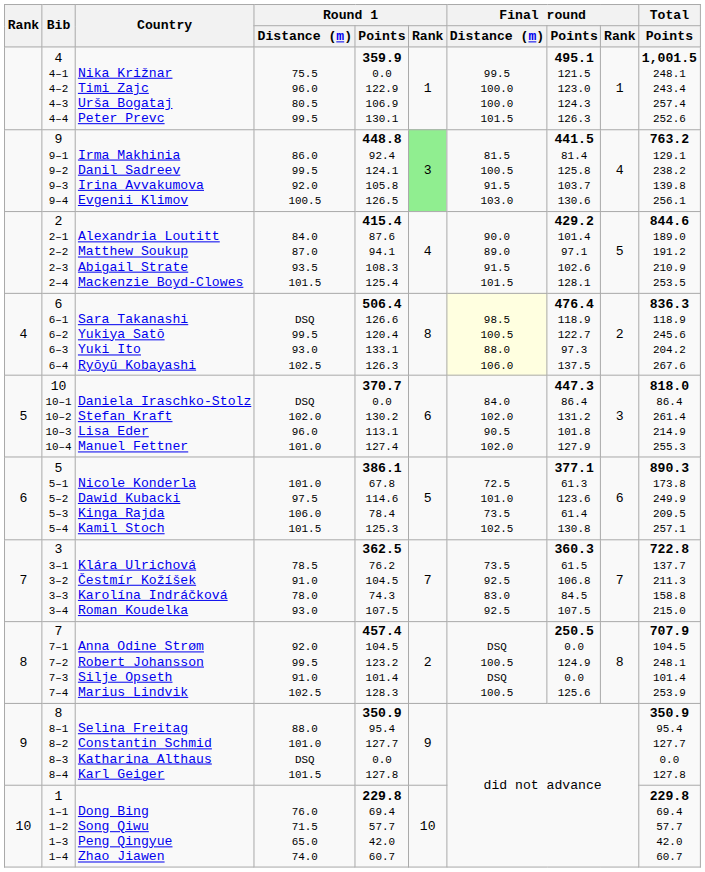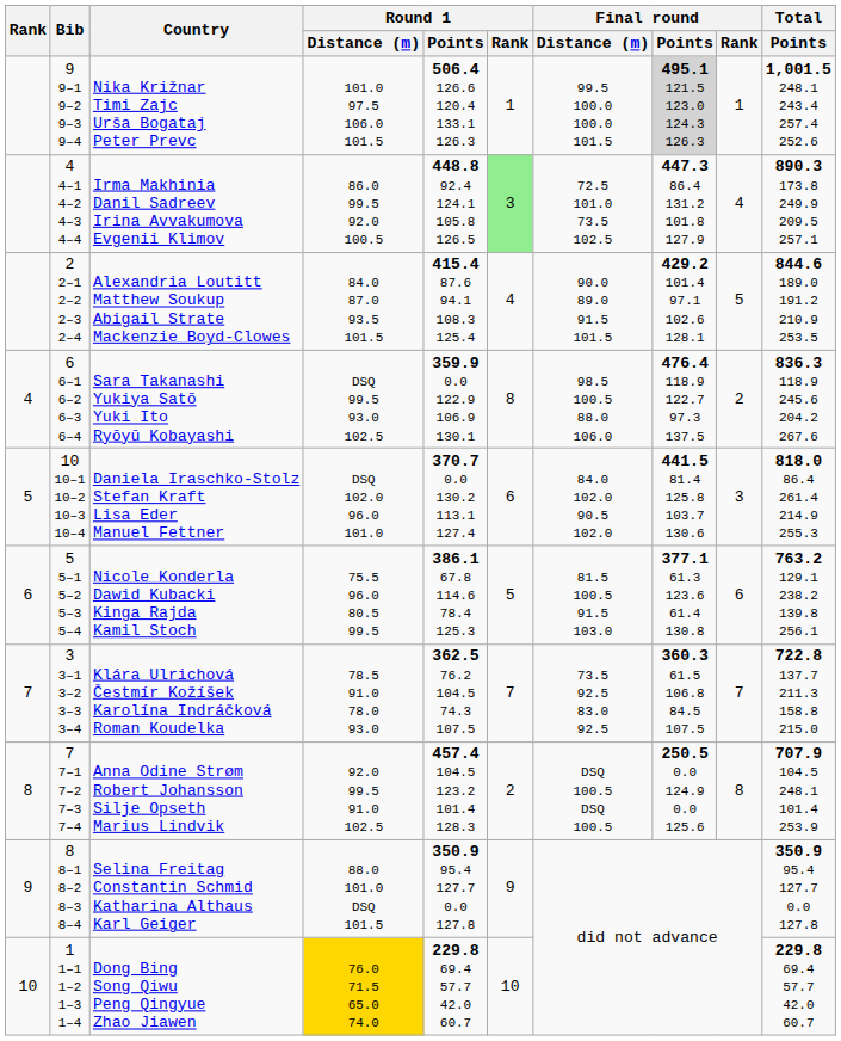Nika Križnar Timi Zajc Urša Bogataj Peter Prevc | Bib: 4 4–1 4–2 4–3 4–4 -> 9 9–1 9–2 9–3 9–4
Nika Križnar Timi Zajc Urša Bogataj Peter Prevc | Round 1 / Distance (m): 75.5 96.0 80.5 99.5 -> 101.0 97.5 106.0 101.5
Nika Križnar Timi Zajc Urša Bogataj Peter Prevc | Round 1 / Points: 359.9 0.0 122.9 106.9 130.1 -> 506.4 126.6 120.4 133.1 126.3
Nika Križnar Timi Zajc Urša Bogataj Peter Prevc | Final round / Points: no background -> lightgrey background
Irma Makhinia Danil Sadreev Irina Avvakumova Evgenii Klimov | Bib: 9 9–1 9–2 9–3 9–4 -> 4 4–1 4–2 4–3 4–4
Irma Makhinia Danil Sadreev Irina Avvakumova Evgenii Klimov | Final round / Distance (m): 81.5 100.5 91.5 103.0 -> 72.5 101.0 73.5 102.5
Irma Makhinia Danil Sadreev Irina Avvakumova Evgenii Klimov | Final round / Points: 441.5 81.4 125.8 103.7 130.6 -> 447.3 86.4 131.2 101.8 127.9
Irma Makhinia Danil Sadreev Irina Avvakumova Evgenii Klimov | Total / Points: 763.2 129.1 238.2 139.8 256.1 -> 890.3 173.8 249.9 209.5 257.1
Sara Takanashi Yukiya Satō Yuki Ito Ryōyū Kobayashi | Round 1 / Points: 506.4 126.6 120.4 133.1 126.3 -> 359.9 0.0 122.9 106.9 130.1
Sara Takanashi Yukiya Satō Yuki Ito Ryōyū Kobayashi | Final round / Distance (m): lightyellow background -> no background
Daniela Iraschko-Stolz Stefan Kraft Lisa Eder Manuel Fettner | Final round / Points: 447.3 86.4 131.2 101.8 127.9 -> 441.5 81.4 125.8 103.7 130.6
Nicole Konderla Dawid Kubacki Kinga Rajda Kamil Stoch | Round 1 / Distance (m): 101.0 97.5 106.0 101.5 -> 75.5 96.0 80.5 99.5
Nicole Konderla Dawid Kubacki Kinga Rajda Kamil Stoch | Final round / Distance (m): 72.5 101.0 73.5 102.5 -> 81.5 100.5 91.5 103.0
Nicole Konderla Dawid Kubacki Kinga Rajda Kamil Stoch | Total / Points: 890.3 173.8 249.9 209.5 257.1 -> 763.2 129.1 238.2 139.8 256.1
Dong Bing Song Qiwu Peng Qingyue Zhao Jiawen | Round 1 / Distance (m): no background -> gold background
